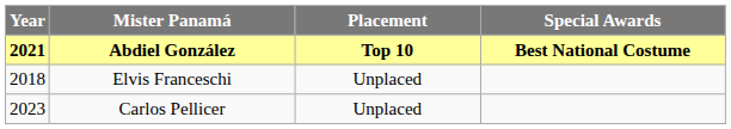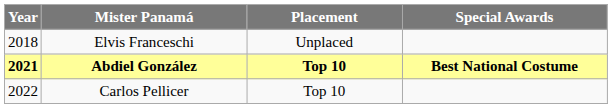rows swapped: Elvis Franceschi <-> Abdiel González
Carlos Pellicer | Year: 2023 -> 2022
Carlos Pellicer | Placement: Unplaced -> Top 10
